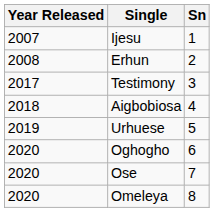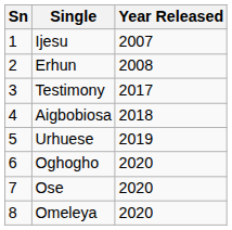columns swapped: Sn <-> Year Released
